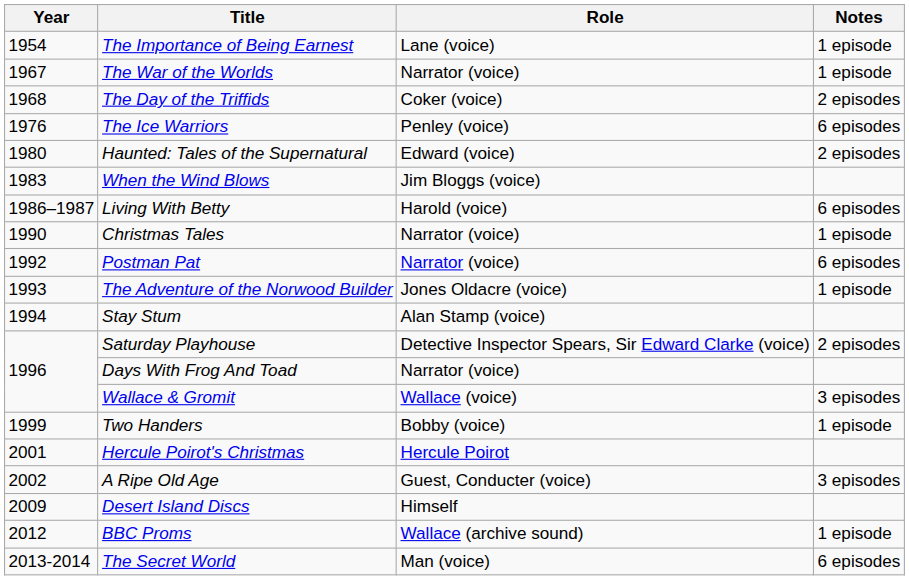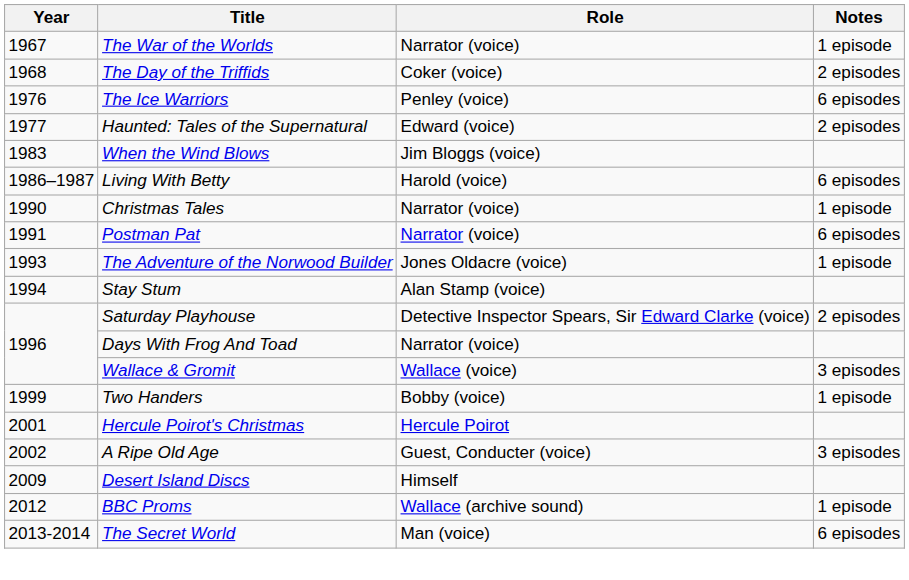- row: 1954 | The Importance of Being Earnest | Lane (voice) | 1 episode
Haunted: Tales of the Supernatural | Year: 1980 -> 1977
Postman Pat | Year: 1992 -> 1991
